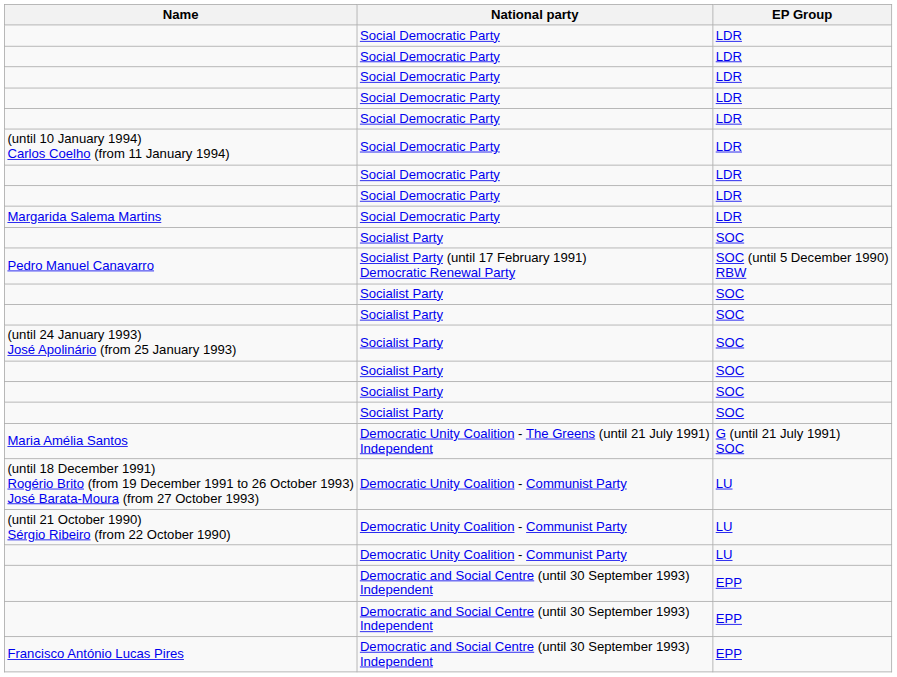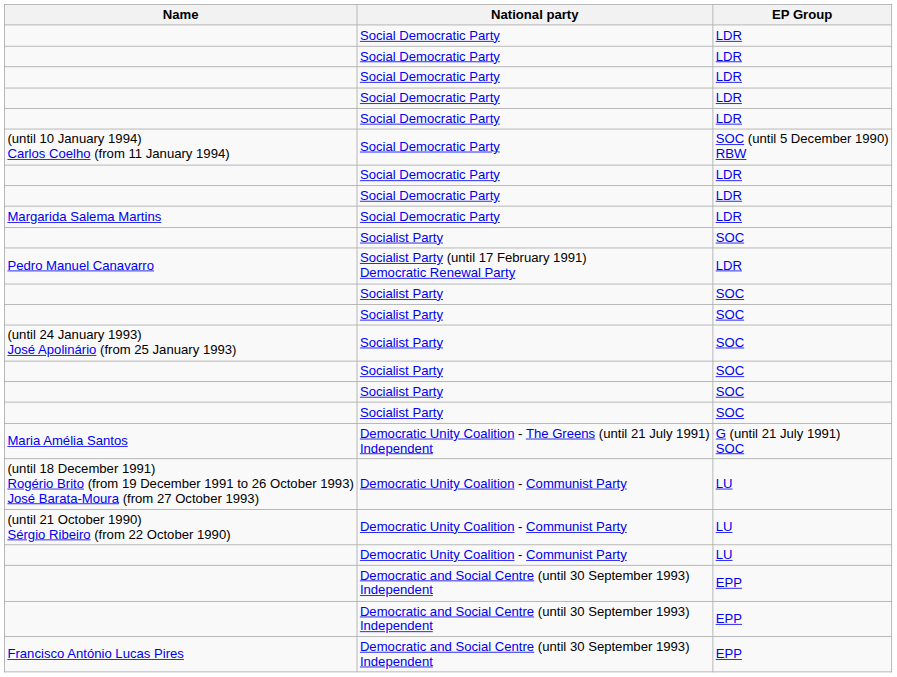(until 10 January 1994) Carlos Coelho (from 11 January 1994) | EP Group: LDR -> SOC (until 5 December 1990) RBW
Pedro Manuel Canavarro | EP Group: SOC (until 5 December 1990) RBW -> LDR
